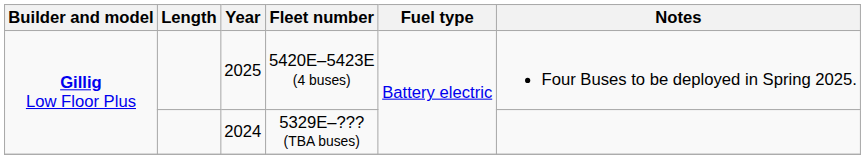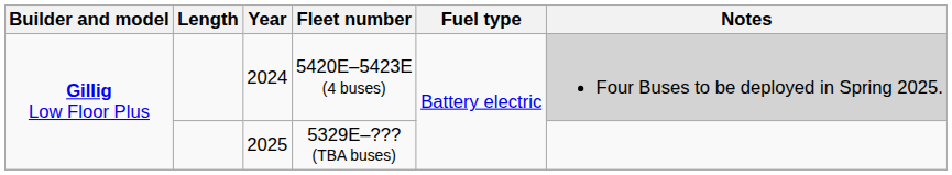5420E–5423E (4 buses) | Year: 2025 -> 2024
5420E–5423E (4 buses) | Notes: no background -> lightgrey background
5329E–??? (TBA buses) | Year: 2024 -> 2025
